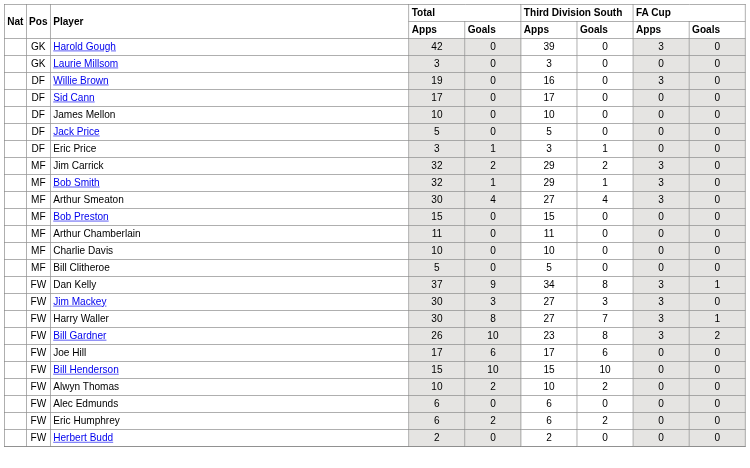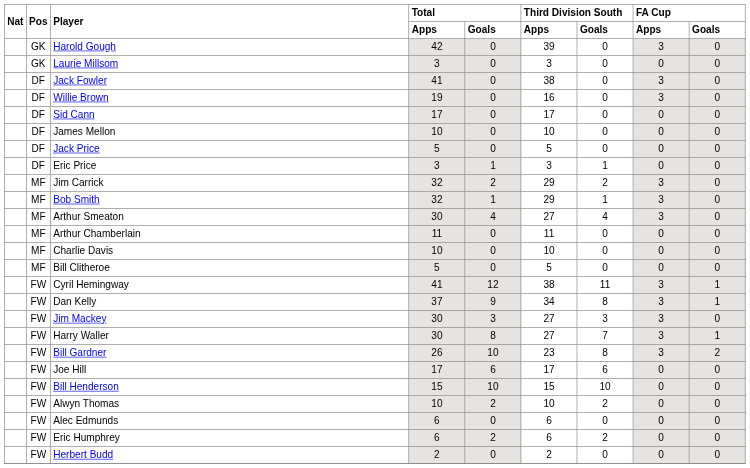+ row: DF | Jack Fowler | 41 | 0 | 38 | 0 | 3 | 0
- row: MF | Bob Preston | 15 | 0 | 15 | 0 | 0 | 0
+ row: FW | Cyril Hemingway | 41 | 12 | 38 | 11 | 3 | 1
